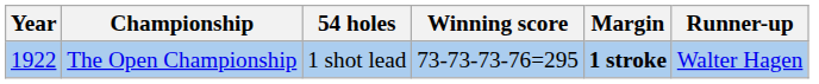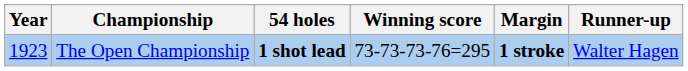The Open Championship | Year: 1922 -> 1923
The Open Championship | 54 holes: normal -> bold
